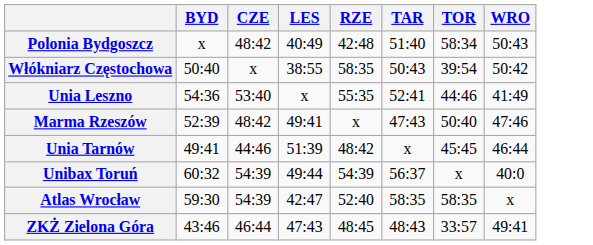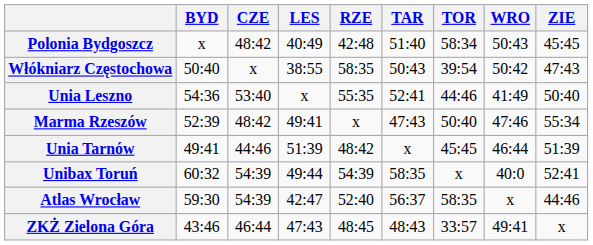+ column: ZIE | 45:45 | 47:43 | 50:40 | 55:34 | 51:39 | 52:41 | 44:46 | x
Unibax Toruń | TAR: 56:37 -> 58:35
Atlas Wrocław | TAR: 58:35 -> 56:37
